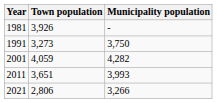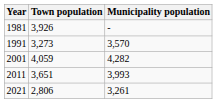1991 | Municipality population: 3,750 -> 3,570
2021 | Municipality population: 3,266 -> 3,261
